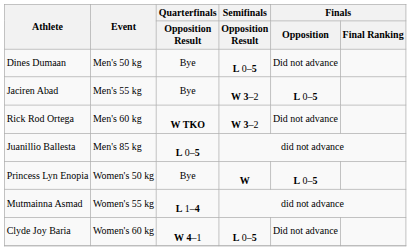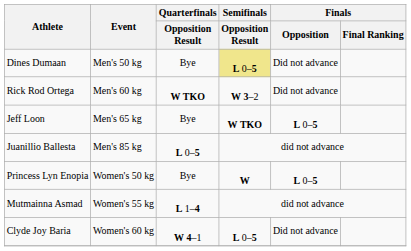Dines Dumaan | Semifinals / Opposition Result: no background -> khaki background
- row: Jaciren Abad | Men's 55 kg | Bye | W 3–2 | L 0–5
+ row: Jeff Loon | Men's 65 kg | Bye | W TKO | L 0–5
